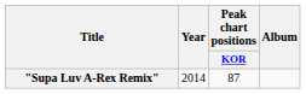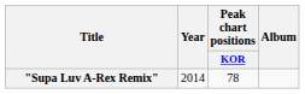"Supa Luv A-Rex Remix" | Peak chart positions / KOR: 87 -> 78
